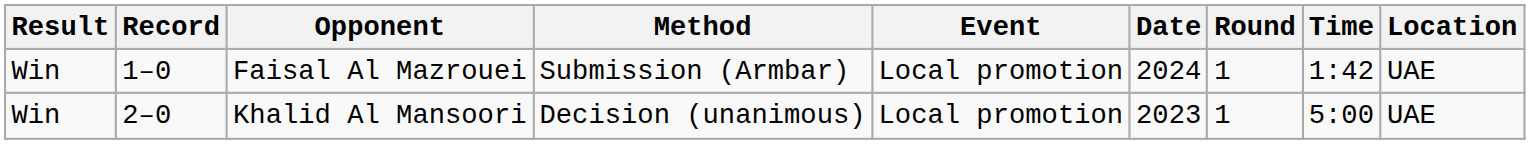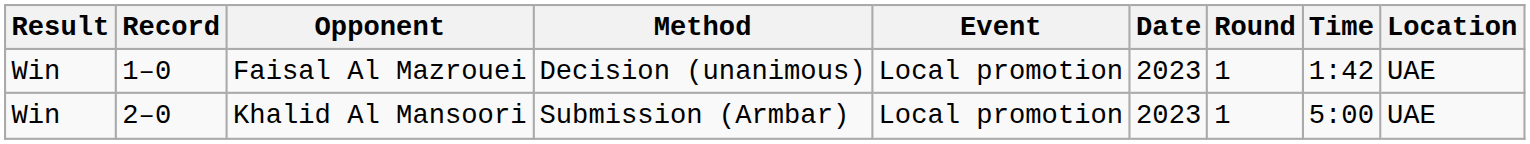Faisal Al Mazrouei | Method: Submission (Armbar) -> Decision (unanimous)
Faisal Al Mazrouei | Date: 2024 -> 2023
Khalid Al Mansoori | Method: Decision (unanimous) -> Submission (Armbar)
